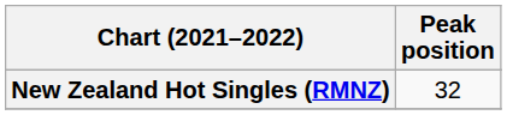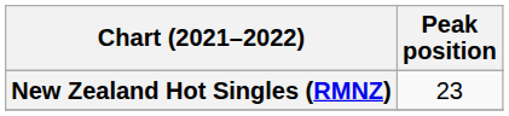New Zealand Hot Singles (RMNZ) | Peak position: 32 -> 23
